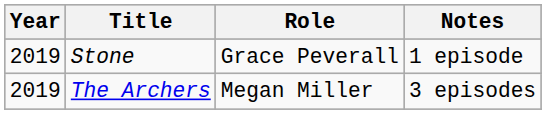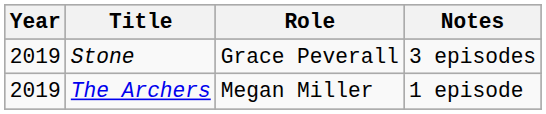Stone | Notes: 1 episode -> 3 episodes
The Archers | Notes: 3 episodes -> 1 episode
